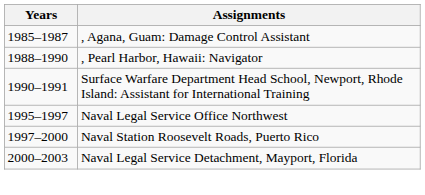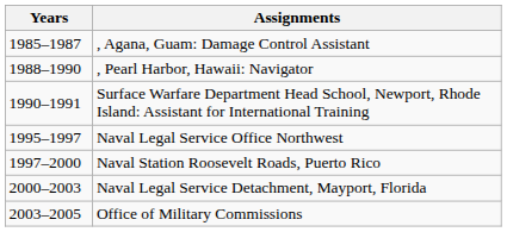+ row: 2003–2005 | Office of Military Commissions
